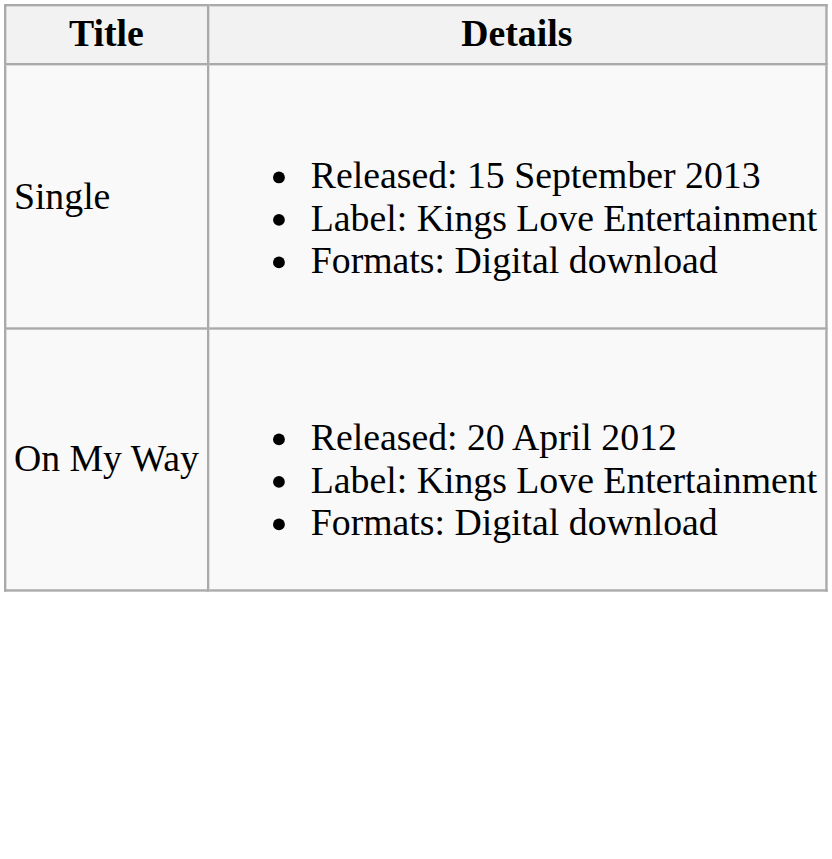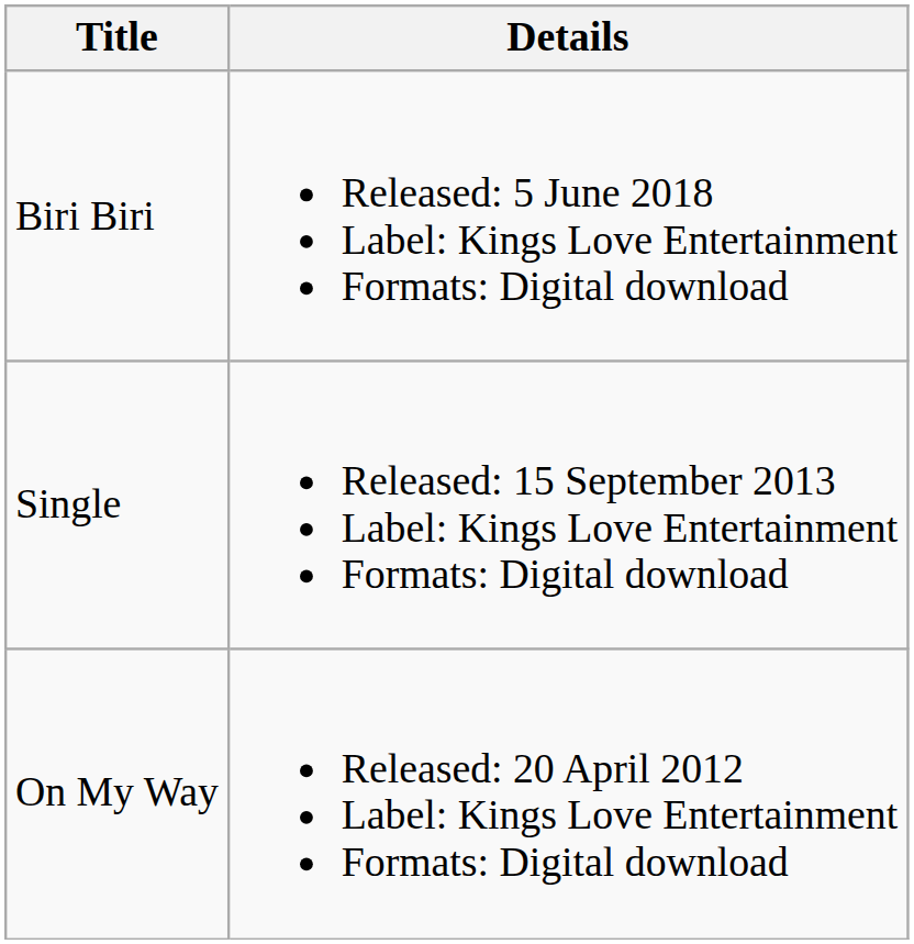+ row: Biri Biri | Released: 5 June 2018 Label: Kings Love Entertainment Formats: Digital download
